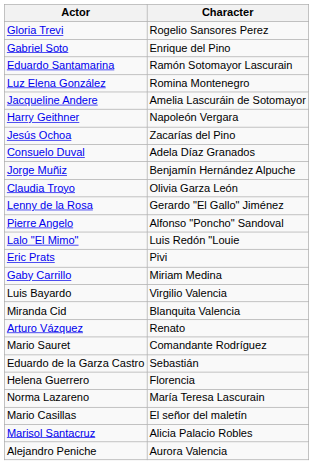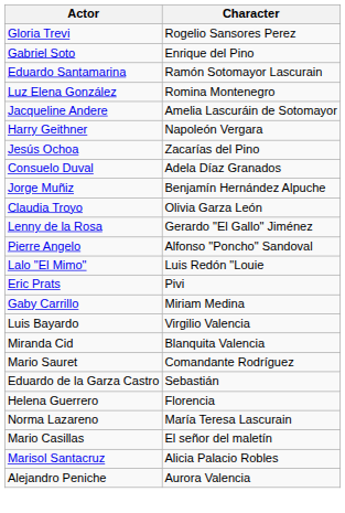- row: Arturo Vázquez | Renato
